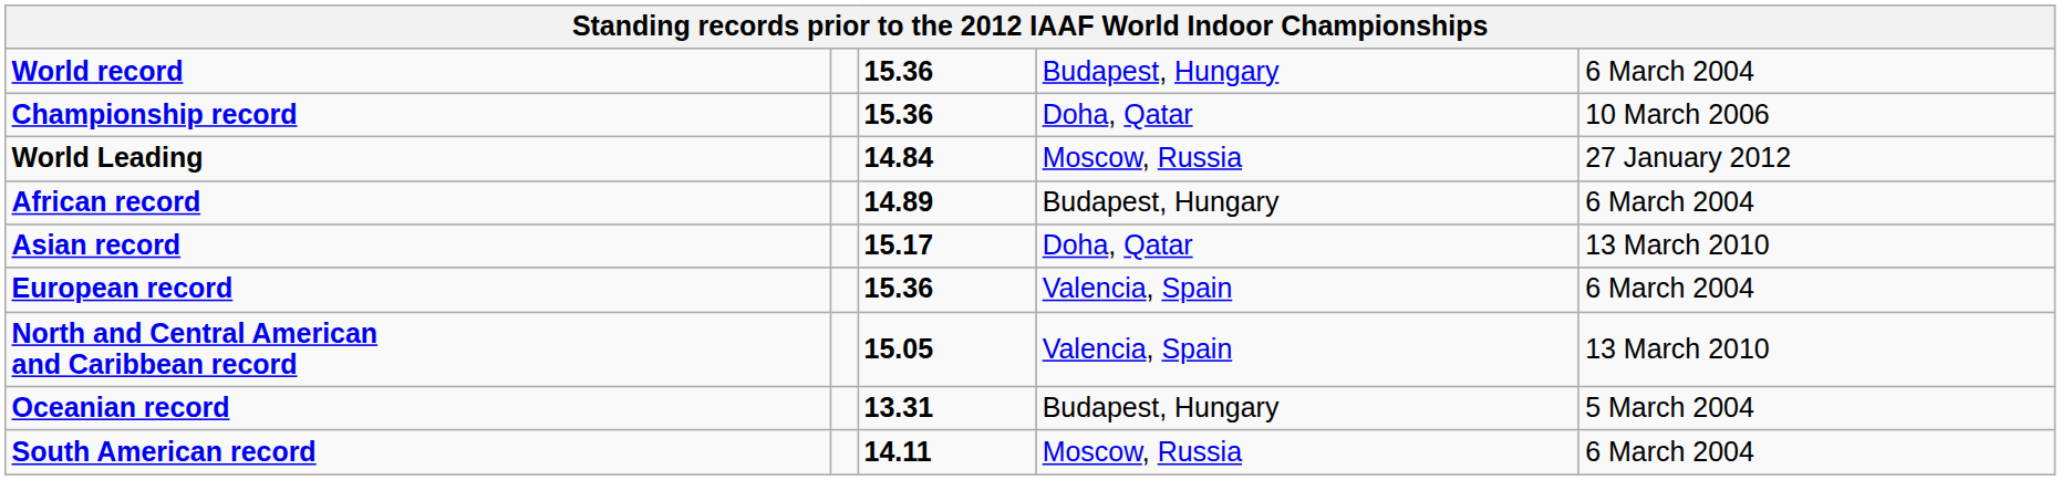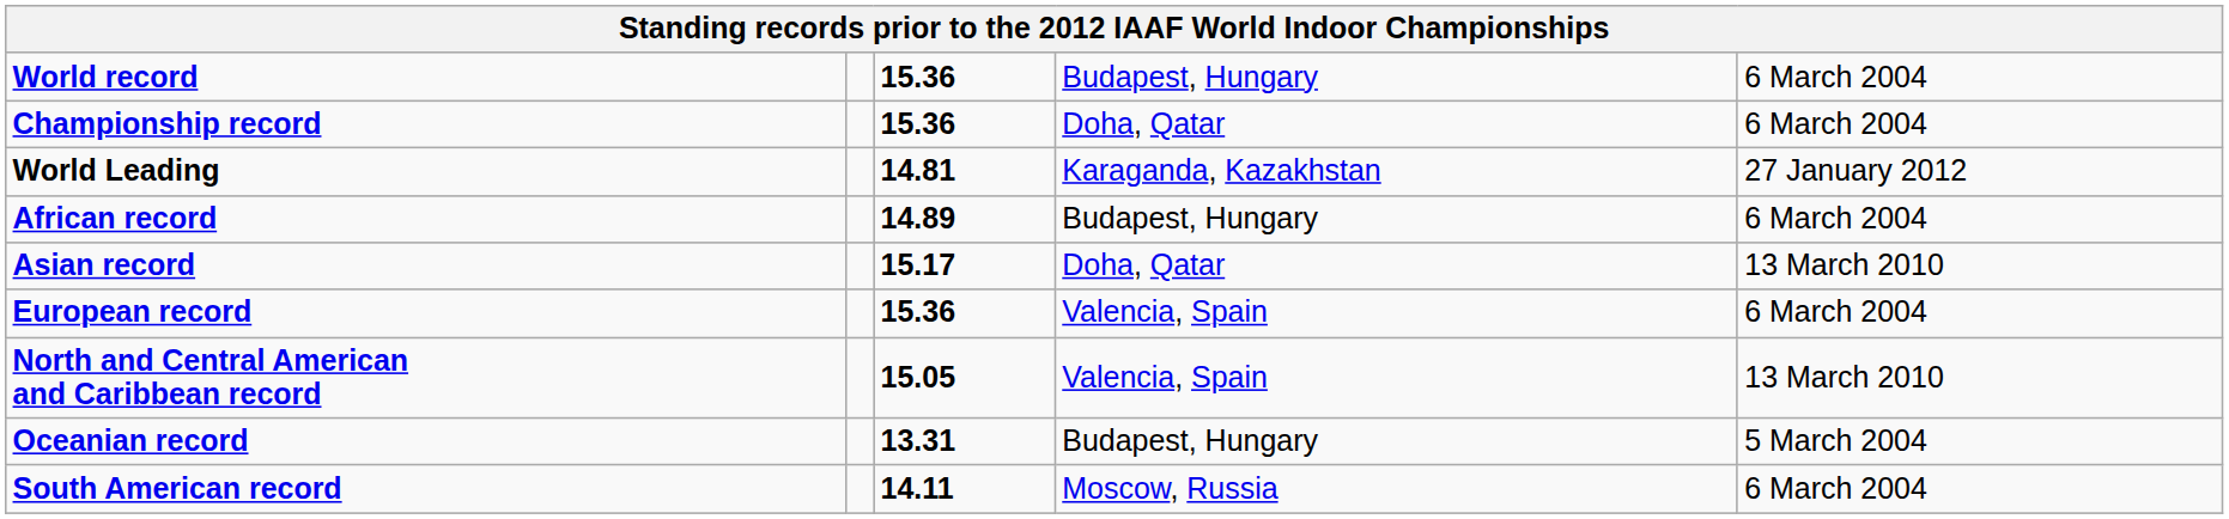Championship record | column 5: 10 March 2006 -> 6 March 2004
World Leading | column 3: 14.84 -> 14.81
World Leading | column 4: Moscow, Russia -> Karaganda, Kazakhstan
